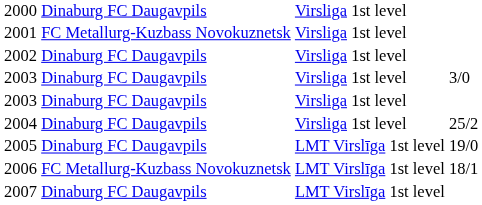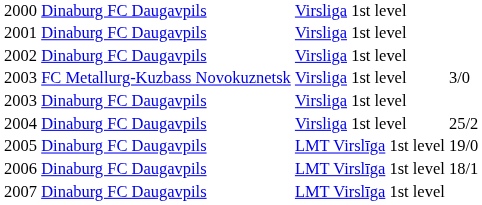2001 | column 2: FC Metallurg-Kuzbass Novokuznetsk -> Dinaburg FC Daugavpils
2003 / 3/0 | column 2: Dinaburg FC Daugavpils -> FC Metallurg-Kuzbass Novokuznetsk
2006 | column 2: FC Metallurg-Kuzbass Novokuznetsk -> Dinaburg FC Daugavpils
